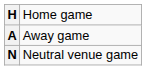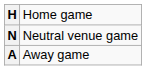rows swapped: A <-> N
